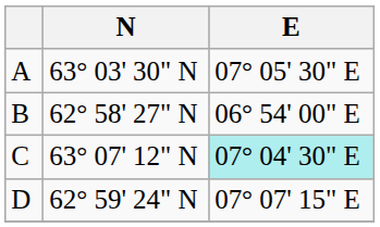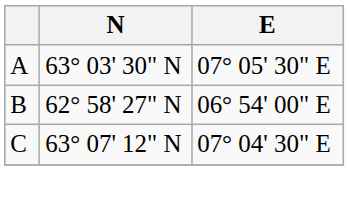C | E: paleturquoise background -> no background
- row: D | 62° 59' 24" N | 07° 07' 15" E
